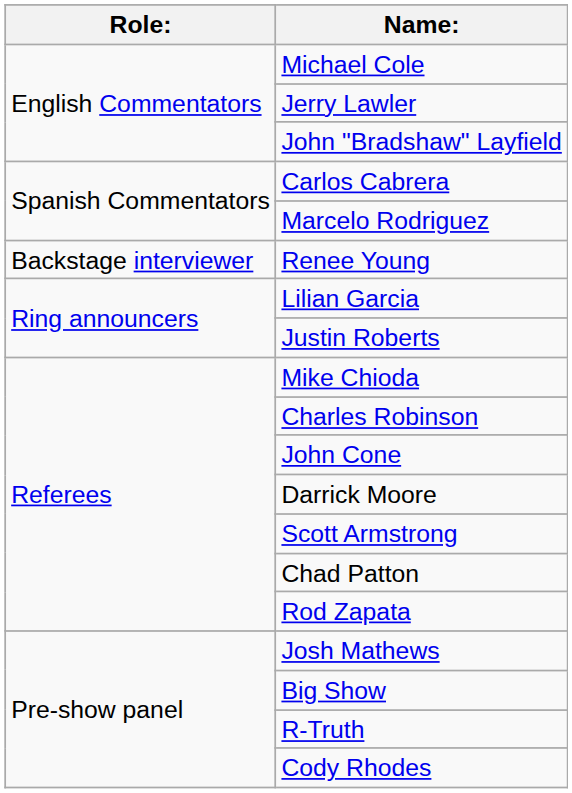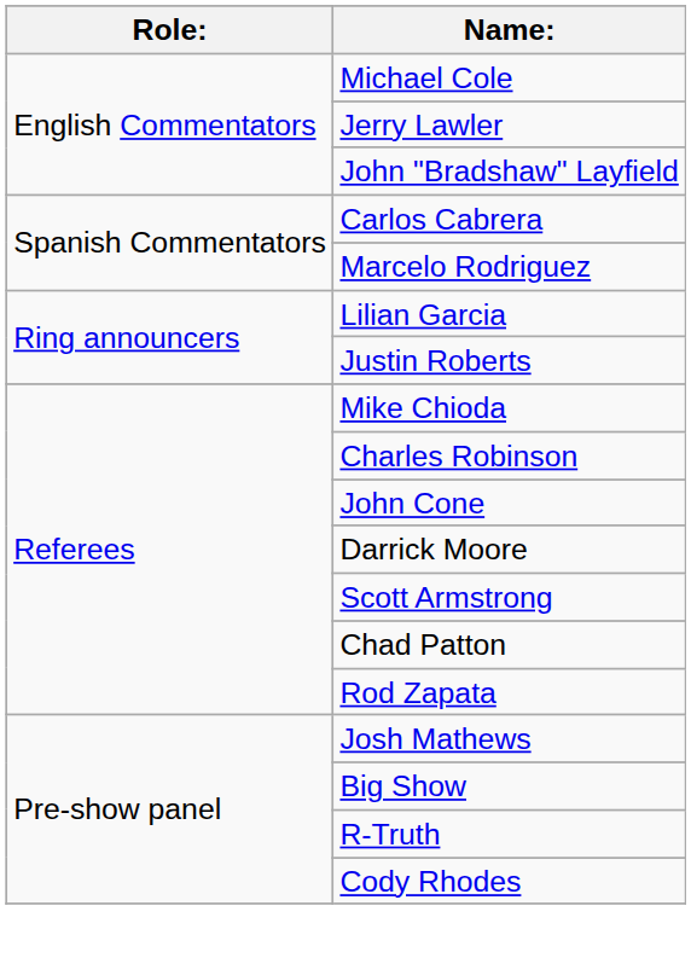- row: Backstage interviewer | Renee Young
